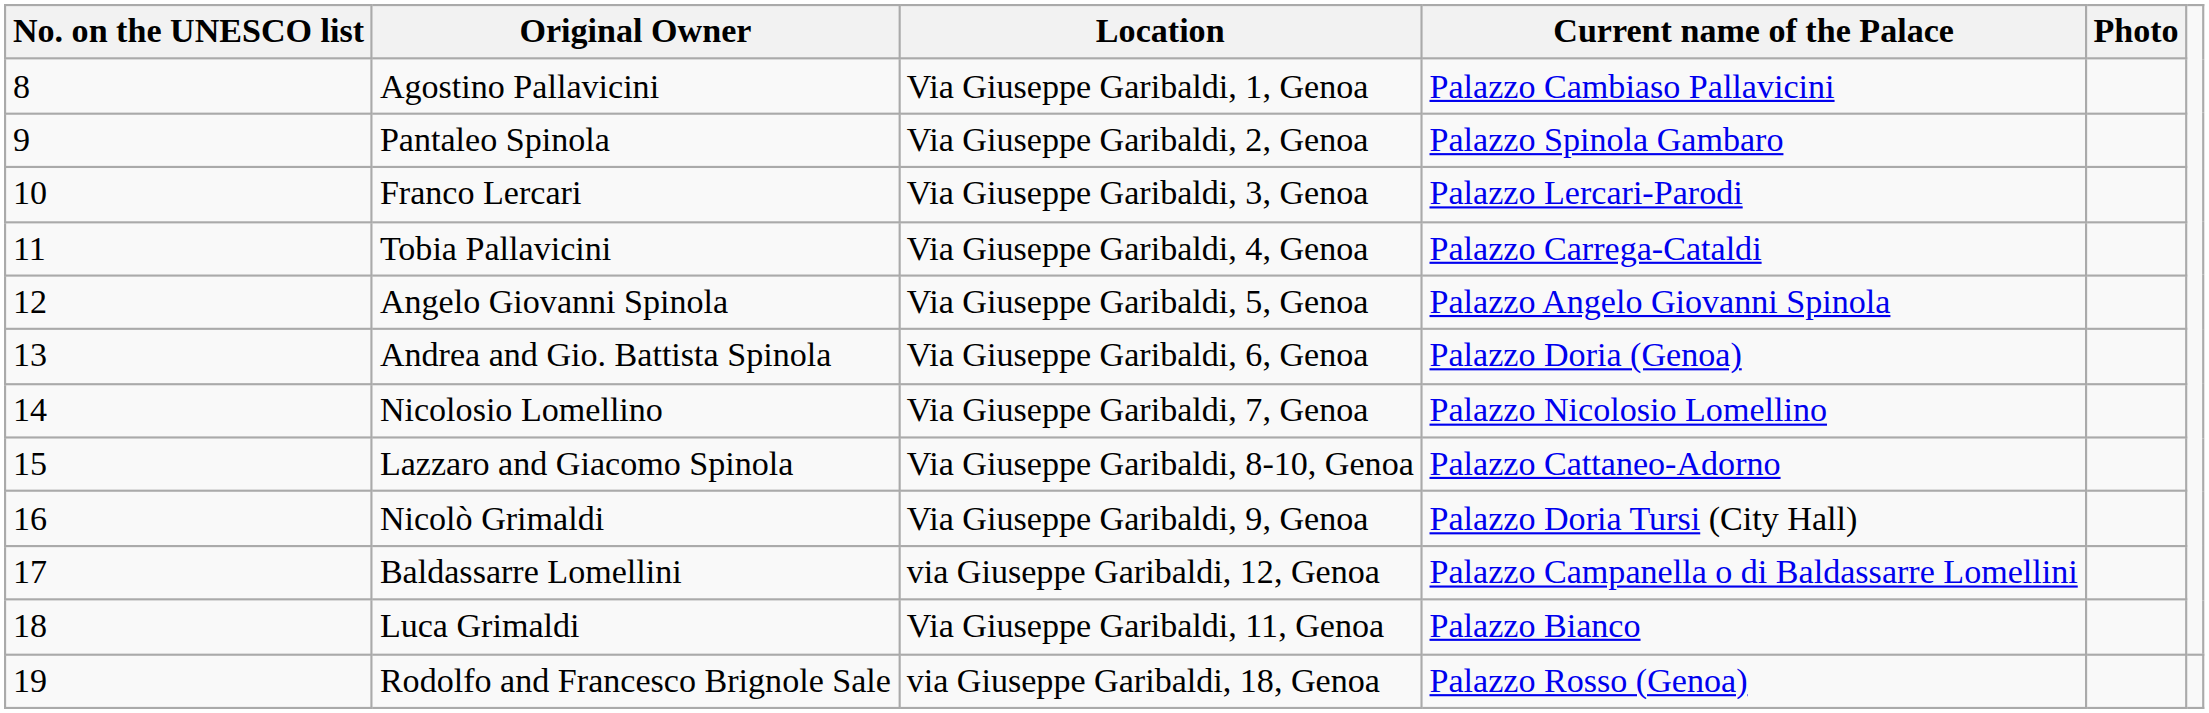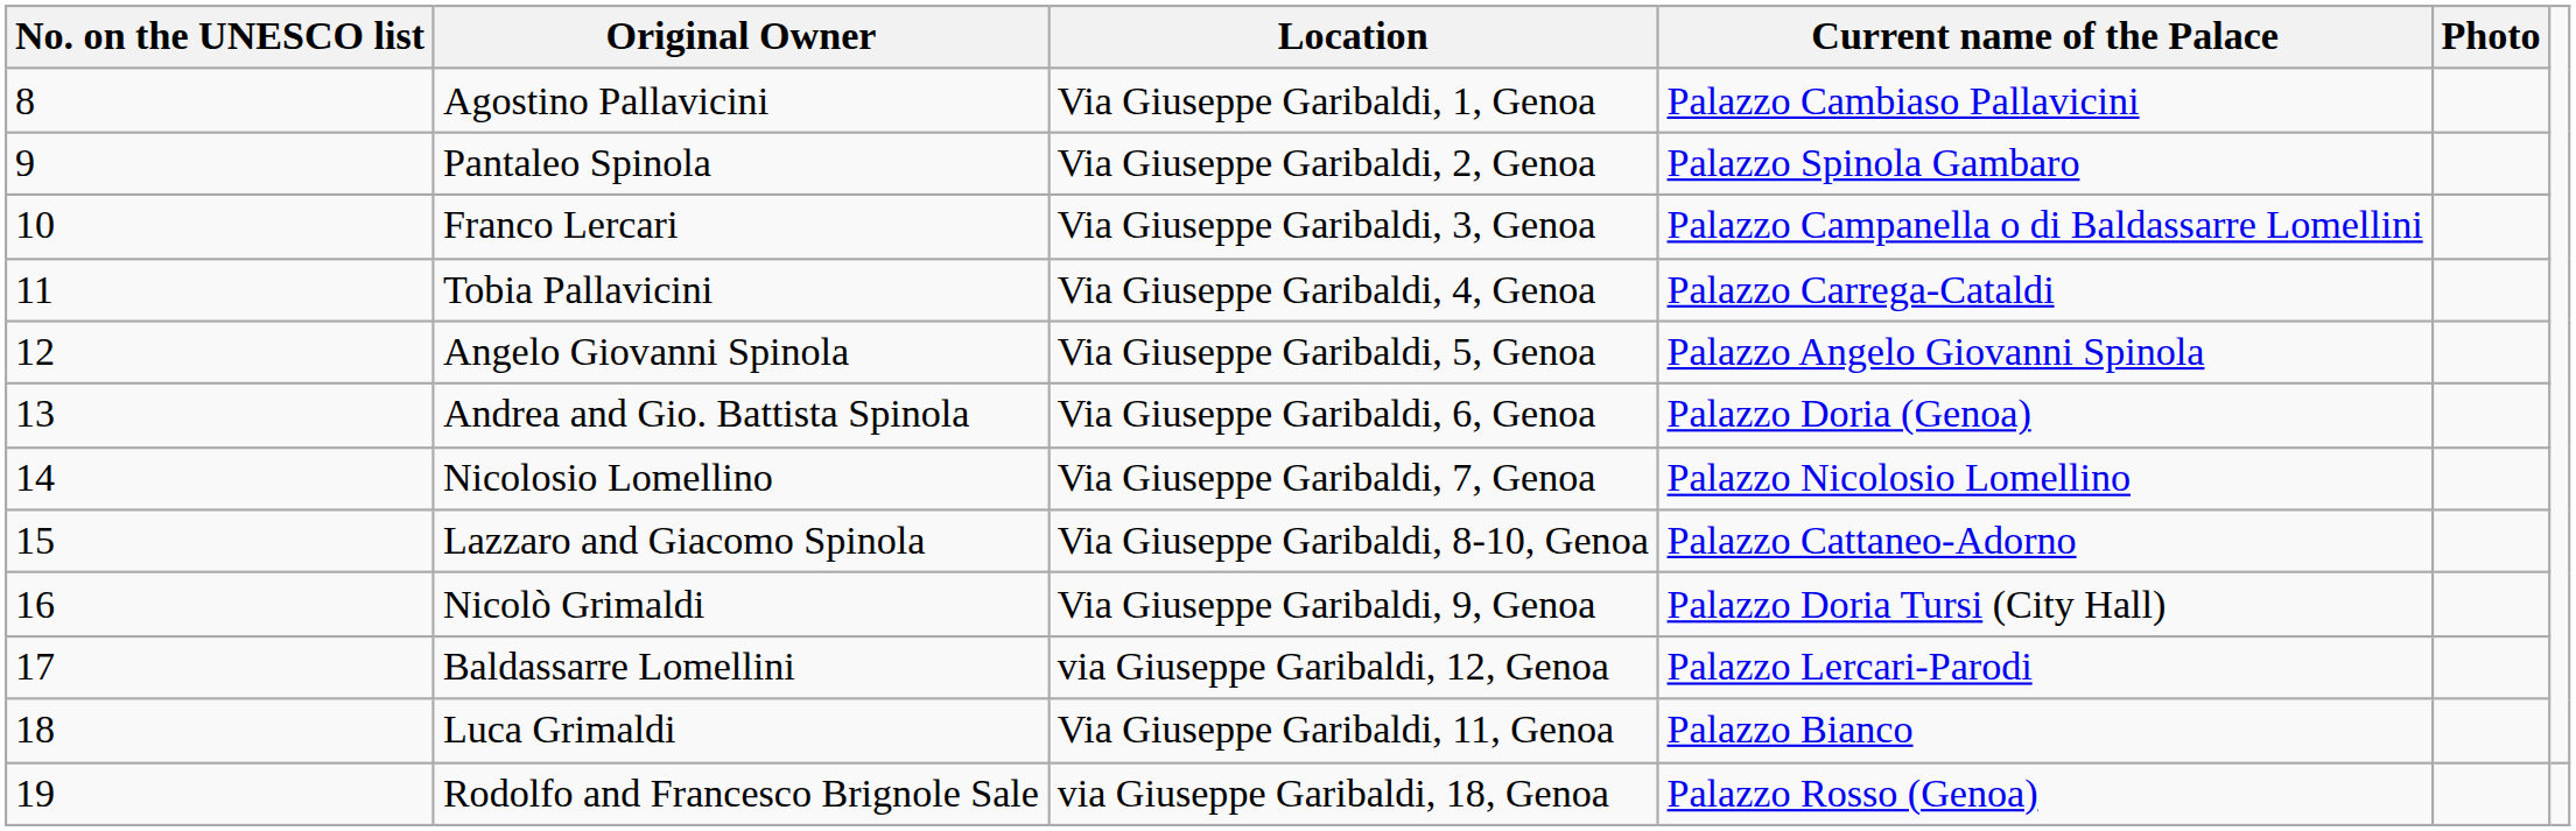Franco Lercari | Current name of the Palace: Palazzo Lercari-Parodi -> Palazzo Campanella o di Baldassarre Lomellini
Baldassarre Lomellini | Current name of the Palace: Palazzo Campanella o di Baldassarre Lomellini -> Palazzo Lercari-Parodi
